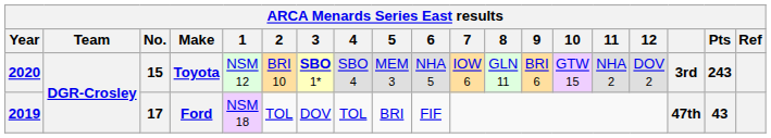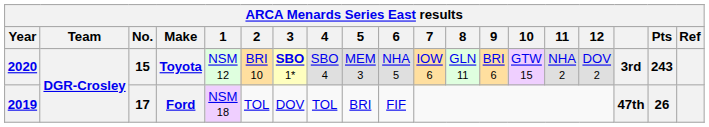Ford | Pts: 43 -> 26
